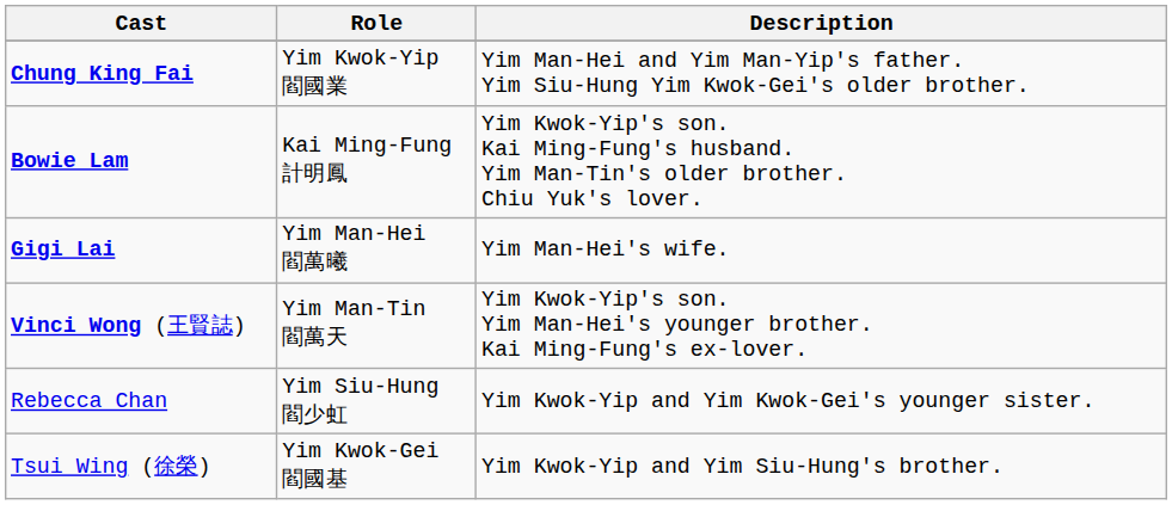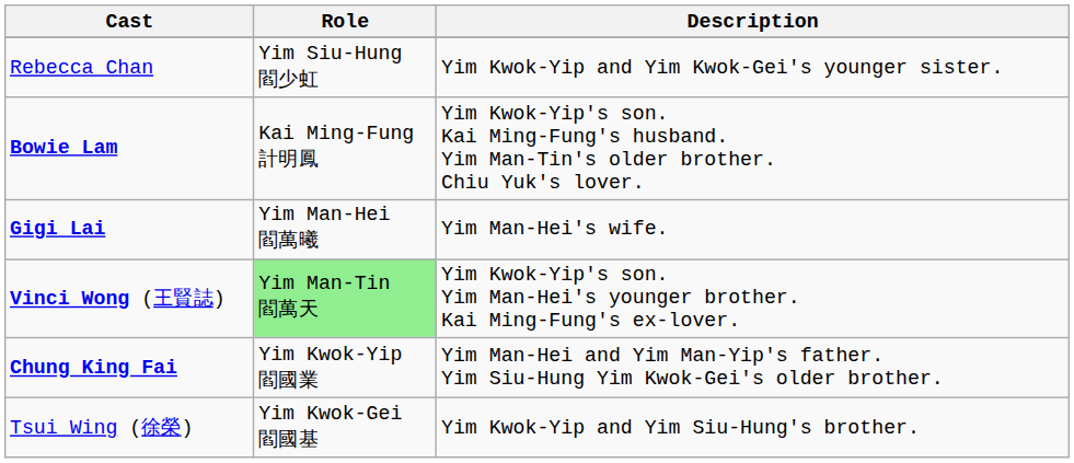rows swapped: Chung King Fai <-> Rebecca Chan
Vinci Wong (王賢誌) | Role: no background -> lightgreen background
